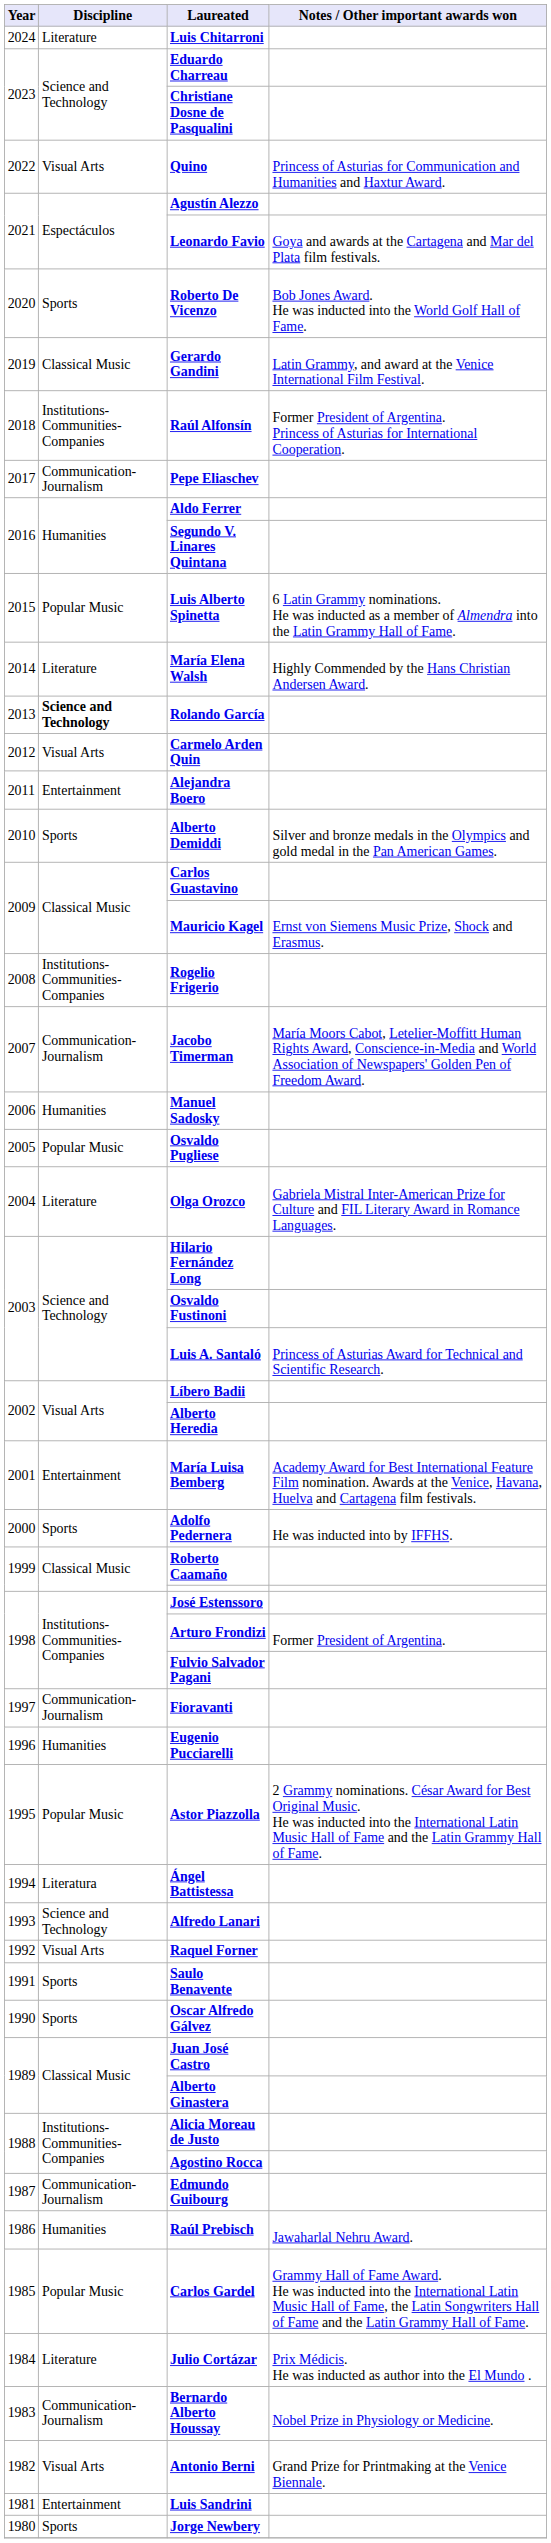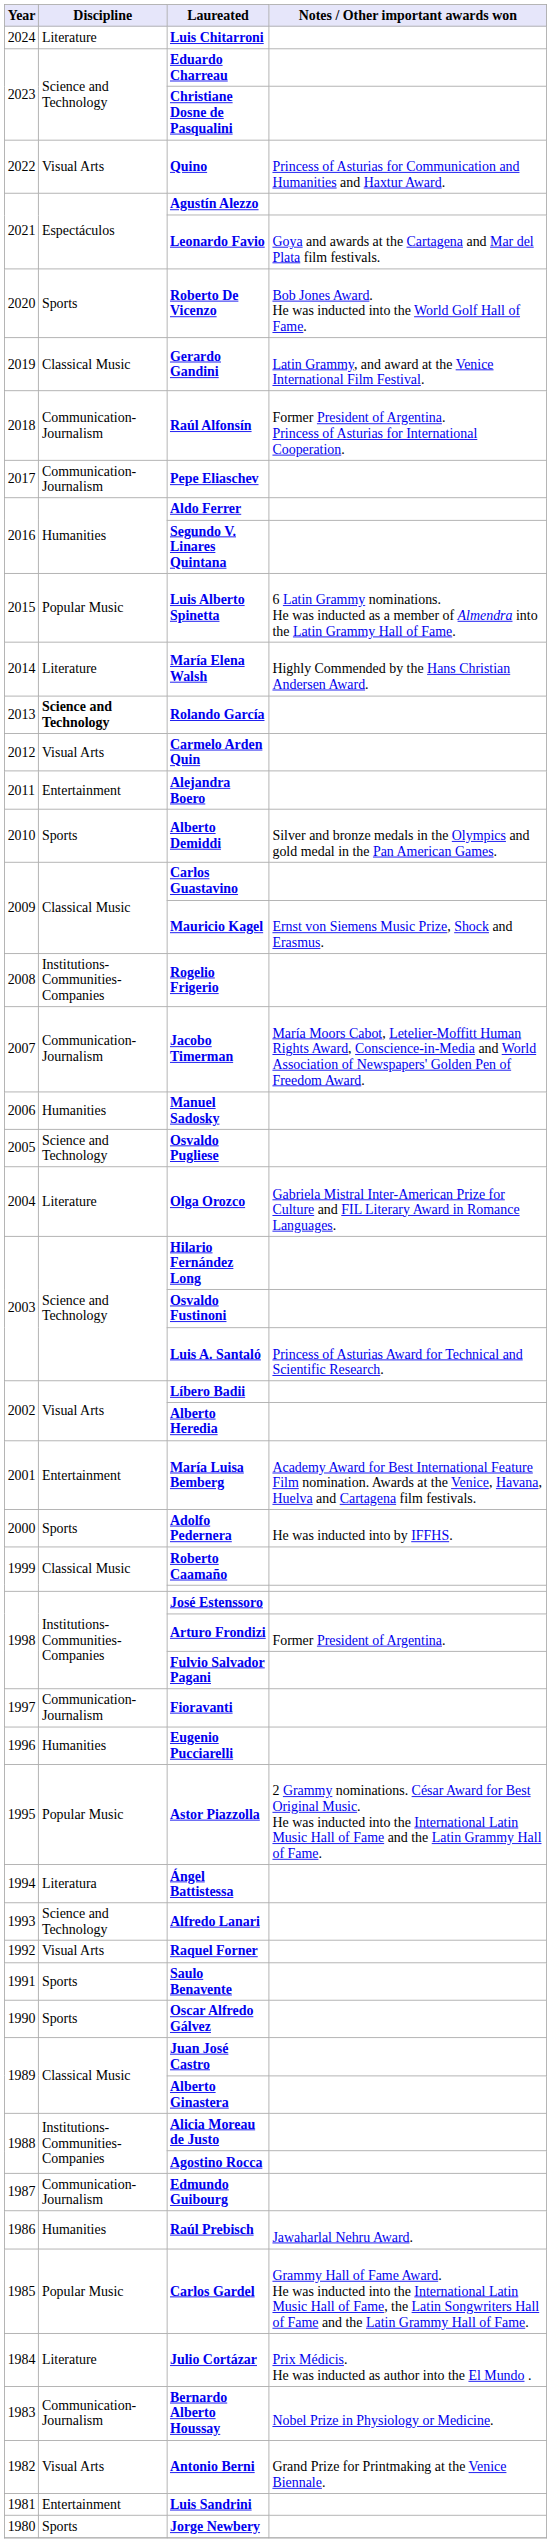Raúl Alfonsín | Discipline: Institutions-Communities-Companies -> Communication-Journalism
Osvaldo Pugliese | Discipline: Popular Music -> Science and Technology
